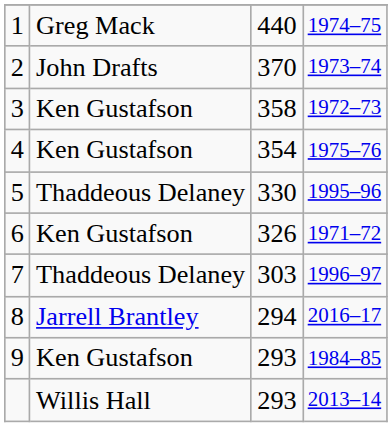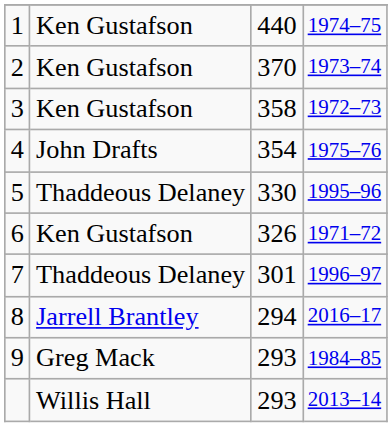1 | column 2: Greg Mack -> Ken Gustafson
2 | column 2: John Drafts -> Ken Gustafson
4 | column 2: Ken Gustafson -> John Drafts
7 | column 3: 303 -> 301
9 | column 2: Ken Gustafson -> Greg Mack
